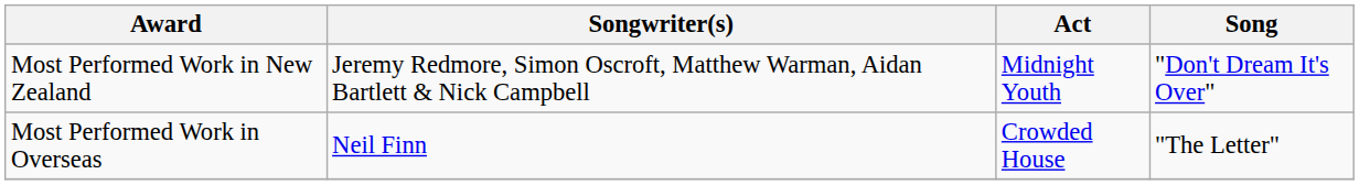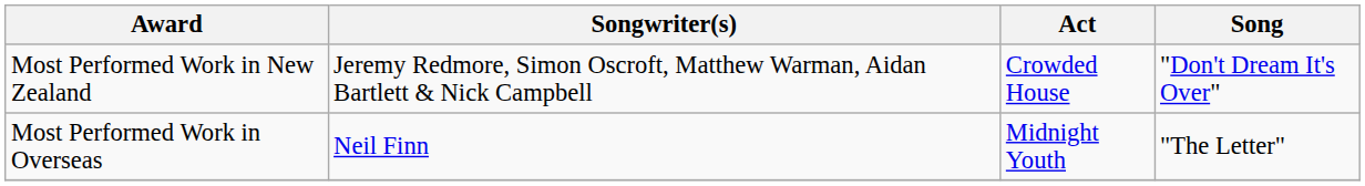Most Performed Work in New Zealand | Act: Midnight Youth -> Crowded House
Most Performed Work in Overseas | Act: Crowded House -> Midnight Youth
